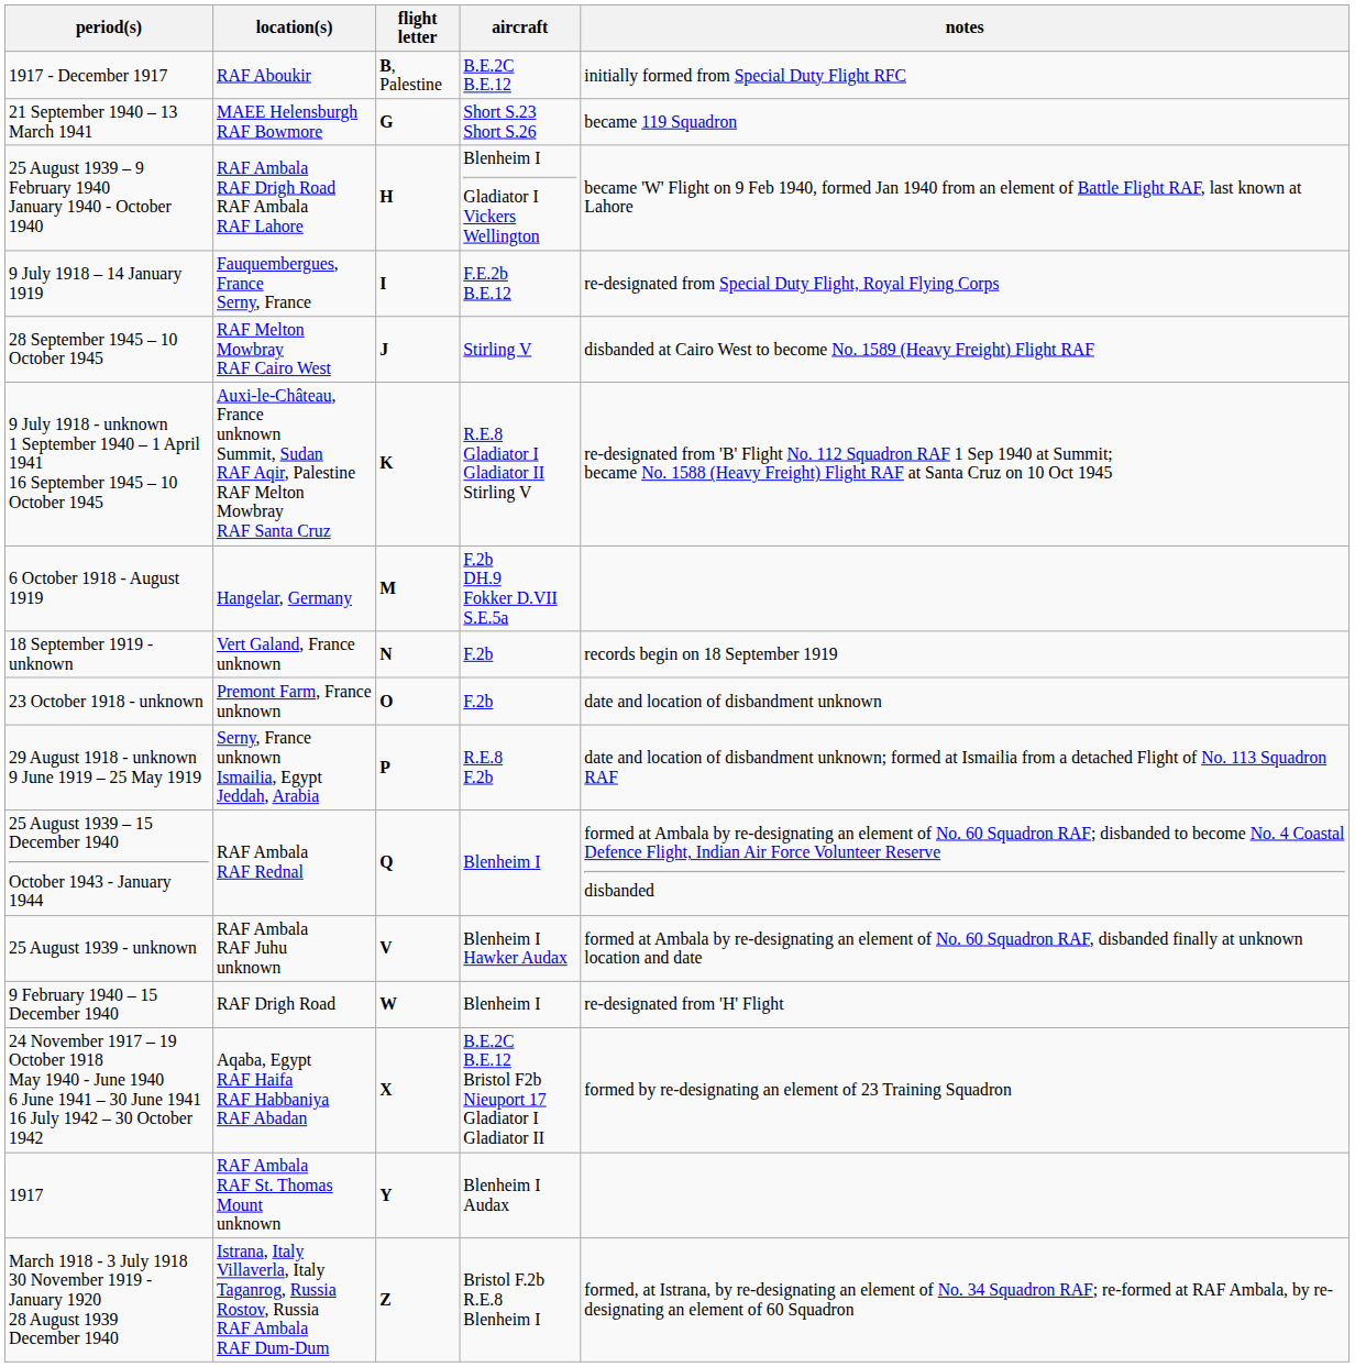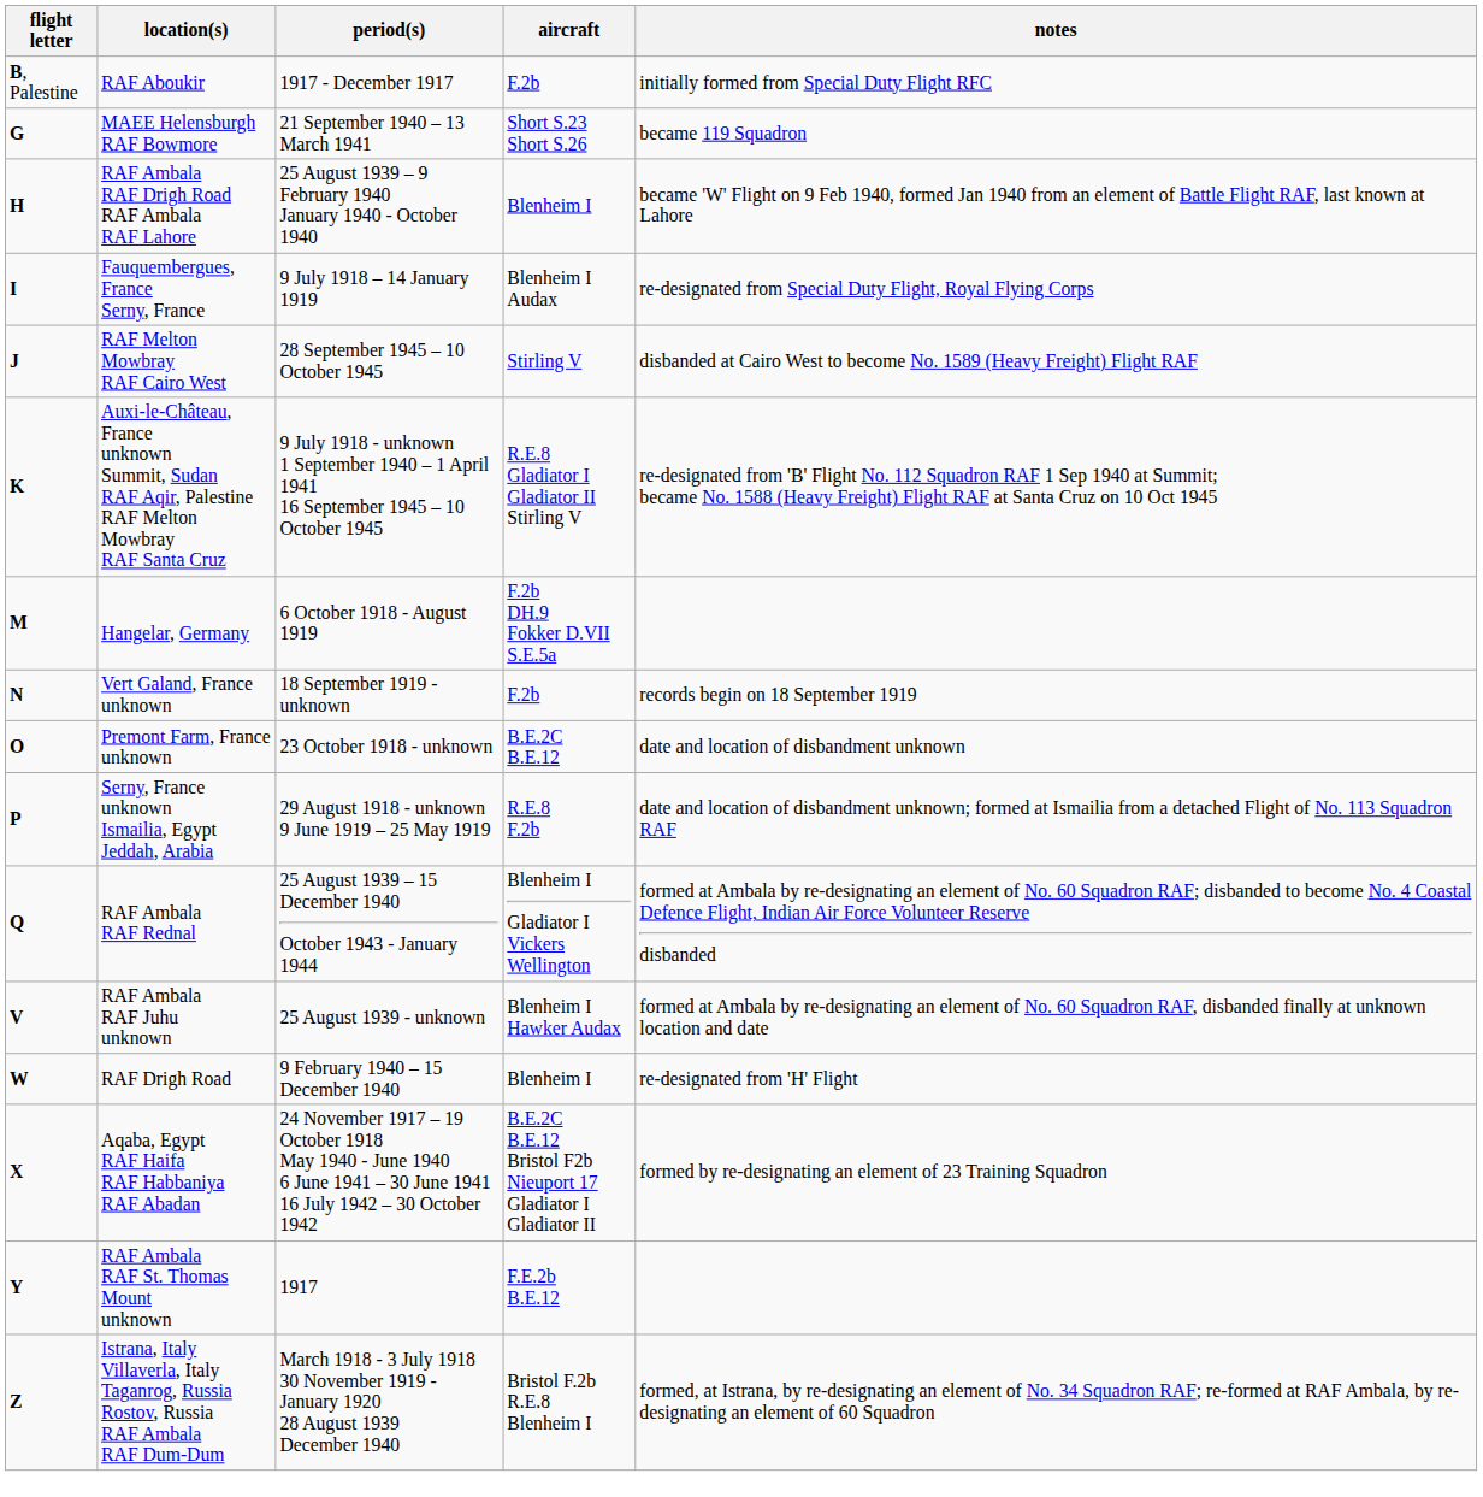columns swapped: flight letter <-> period(s)
RAF Aboukir | aircraft: B.E.2C B.E.12 -> F.2b
RAF Ambala RAF Drigh Road RAF Ambala RAF Lahore | aircraft: Blenheim I Gladiator I Vickers Wellington -> Blenheim I
Fauquembergues, France Serny, France | aircraft: F.E.2b B.E.12 -> Blenheim I Audax
Premont Farm, France unknown | aircraft: F.2b -> B.E.2C B.E.12
RAF Ambala RAF Rednal | aircraft: Blenheim I -> Blenheim I Gladiator I Vickers Wellington
RAF Ambala RAF St. Thomas Mount unknown | aircraft: Blenheim I Audax -> F.E.2b B.E.12
